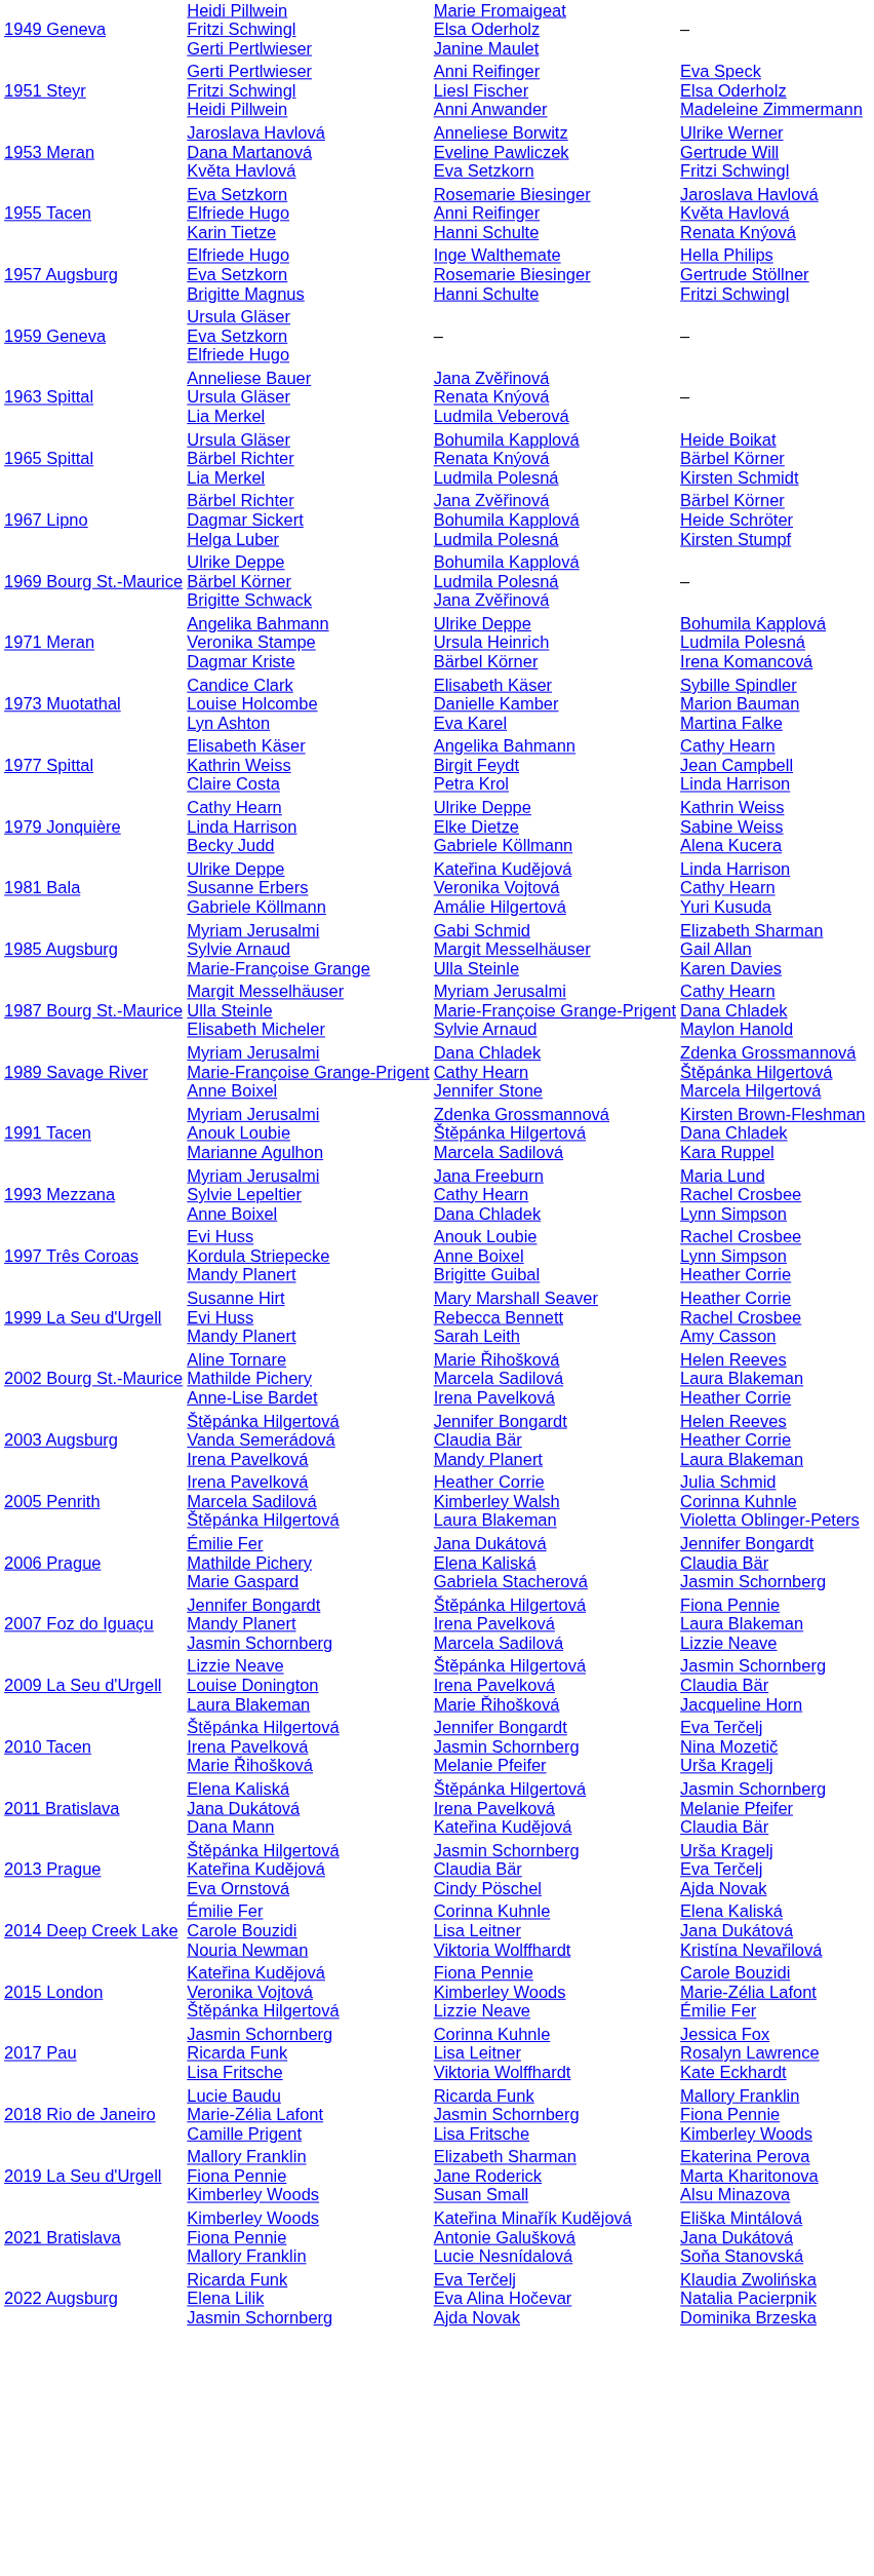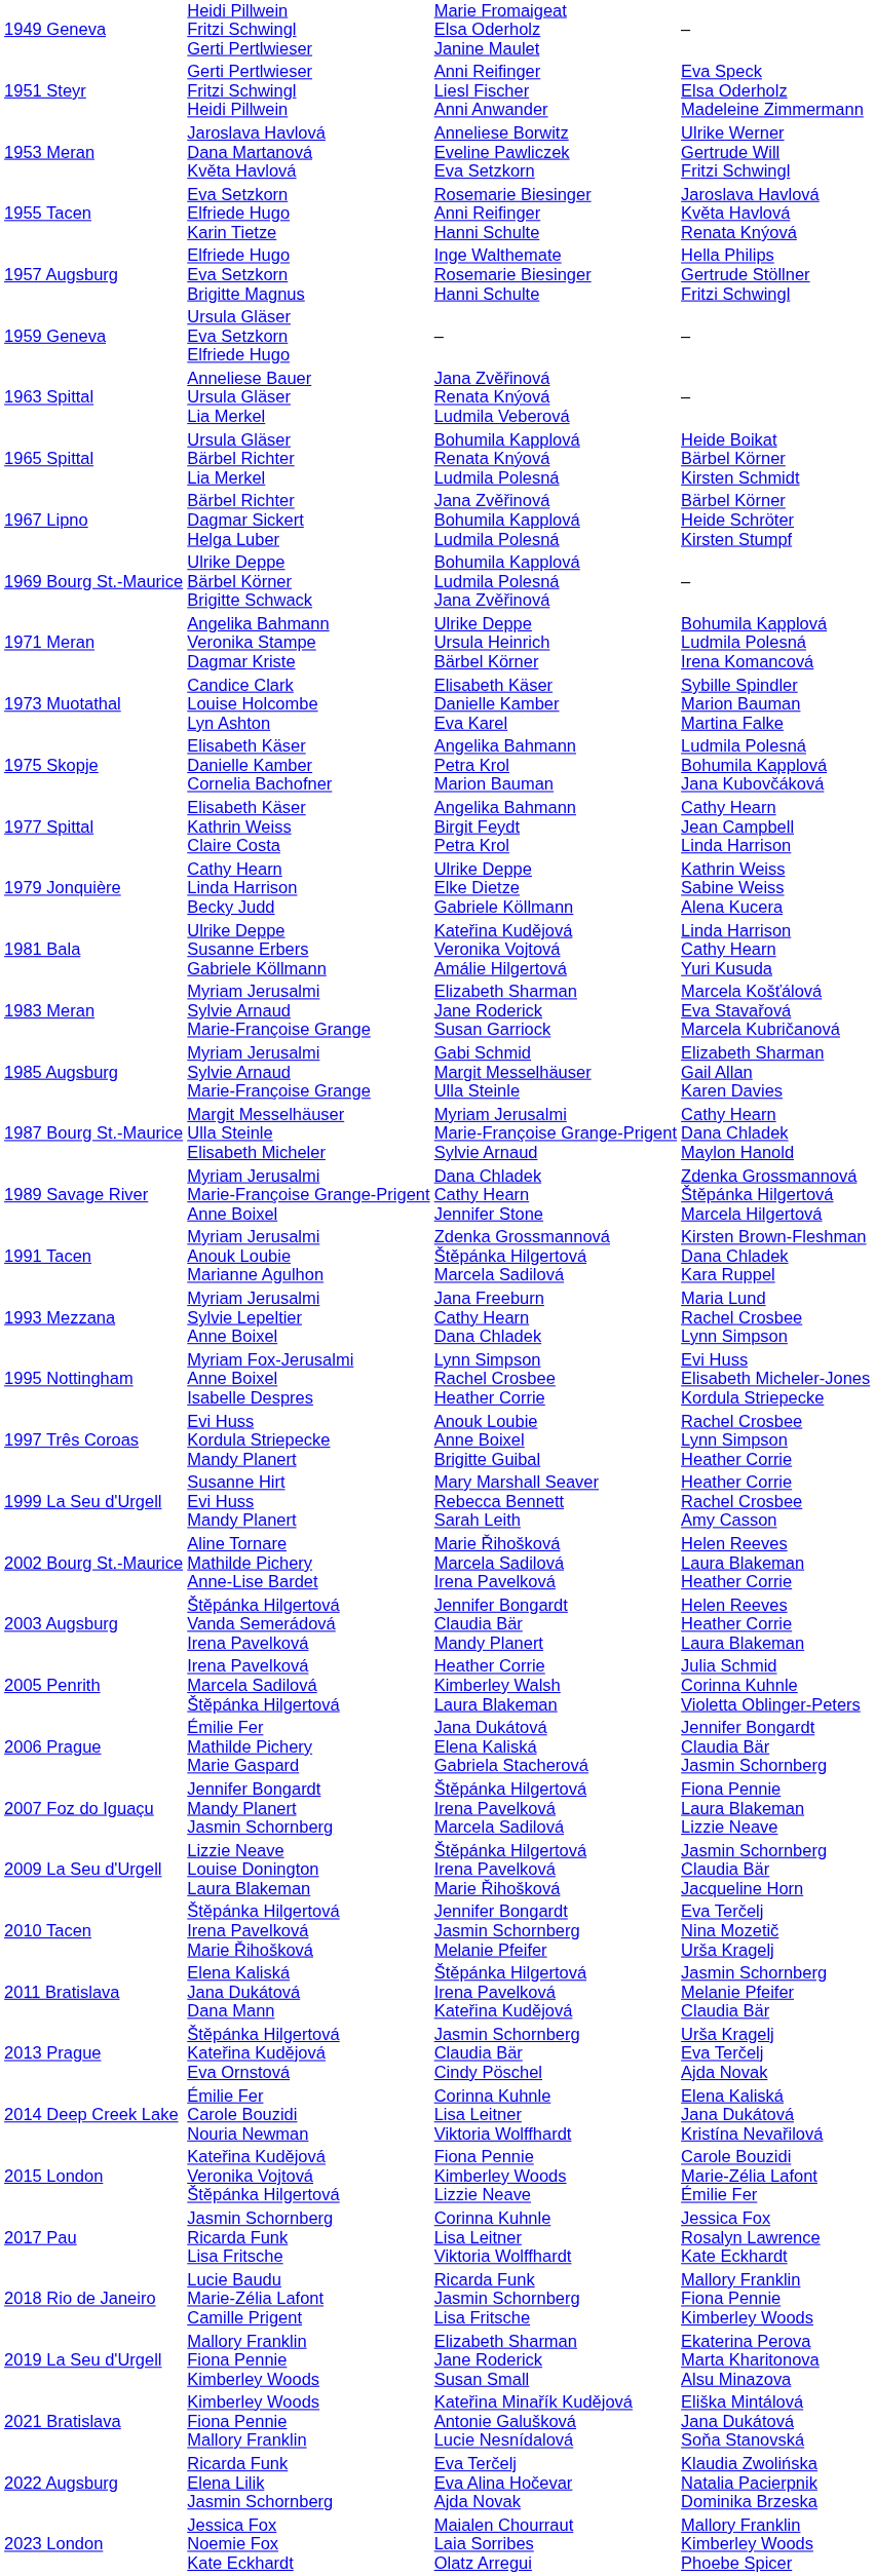+ row: 1975 Skopje | Elisabeth Käser Danielle Kamber Cornelia Bachofner | Angelika Bahmann Petra Krol Marion Bauman | Ludmila Polesná Bohumila Kapplová Jana Kubovčáková
+ row: 1983 Meran | Myriam Jerusalmi Sylvie Arnaud Marie-Françoise Grange | Elizabeth Sharman Jane Roderick Susan Garriock | Marcela Košťálová Eva Stavařová Marcela Kubričanová
+ row: 1995 Nottingham | Myriam Fox-Jerusalmi Anne Boixel Isabelle Despres | Lynn Simpson Rachel Crosbee Heather Corrie | Evi Huss Elisabeth Micheler-Jones Kordula Striepecke
+ row: 2023 London | Jessica Fox Noemie Fox Kate Eckhardt | Maialen Chourraut Laia Sorribes Olatz Arregui | Mallory Franklin Kimberley Woods Phoebe Spicer
